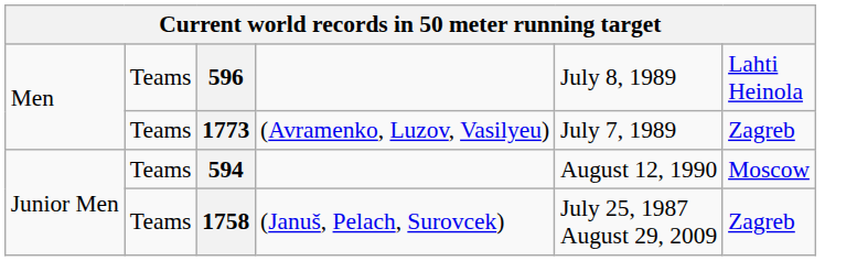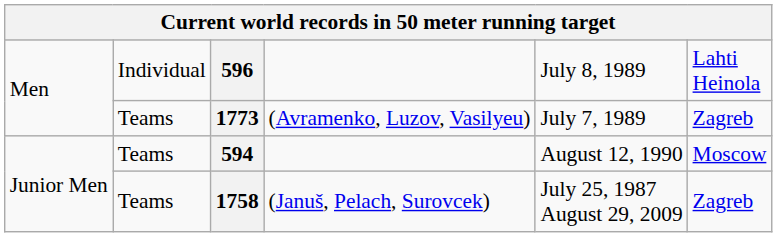596 | column 2: Teams -> Individual
